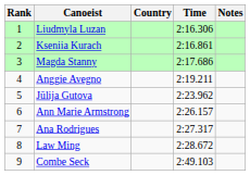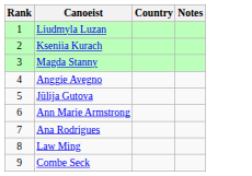- column: Time | 2:16.306 | 2:16.861 | 2:17.686 | 2:19.211 | 2:23.962 | 2:26.157 | 2:27.317 | 2:28.672 | 2:49.103
